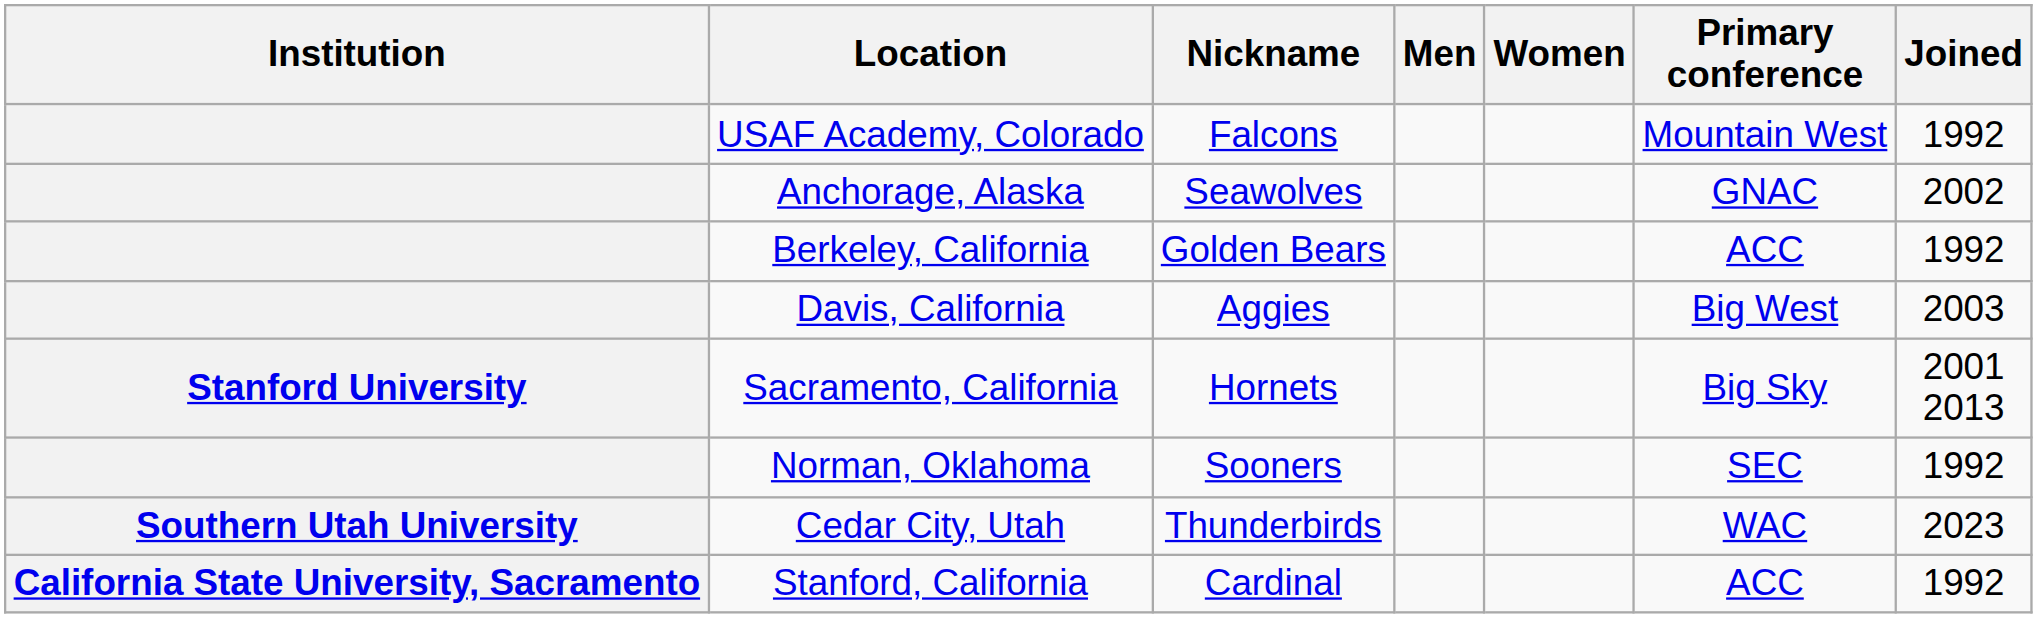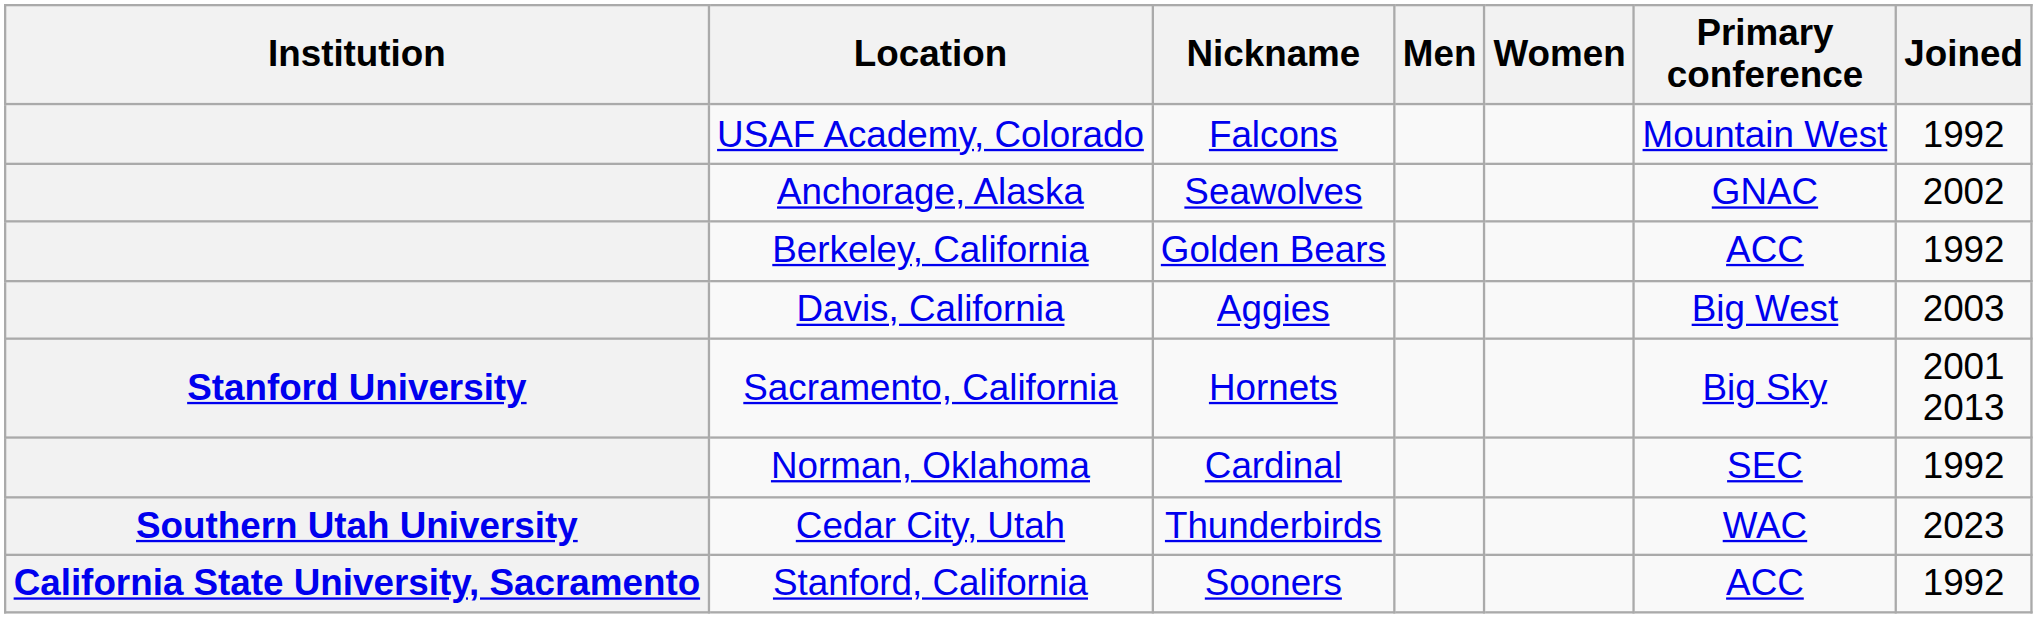Norman, Oklahoma | Nickname: Sooners -> Cardinal
Stanford, California | Nickname: Cardinal -> Sooners
